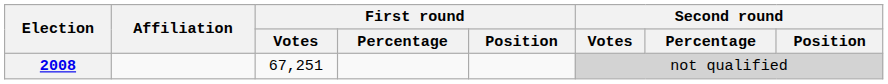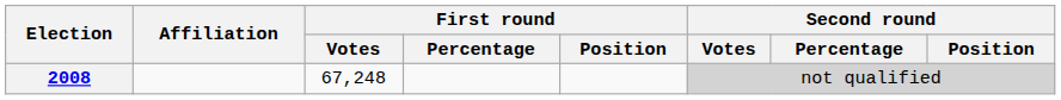2008 | First round / Votes: 67,251 -> 67,248
